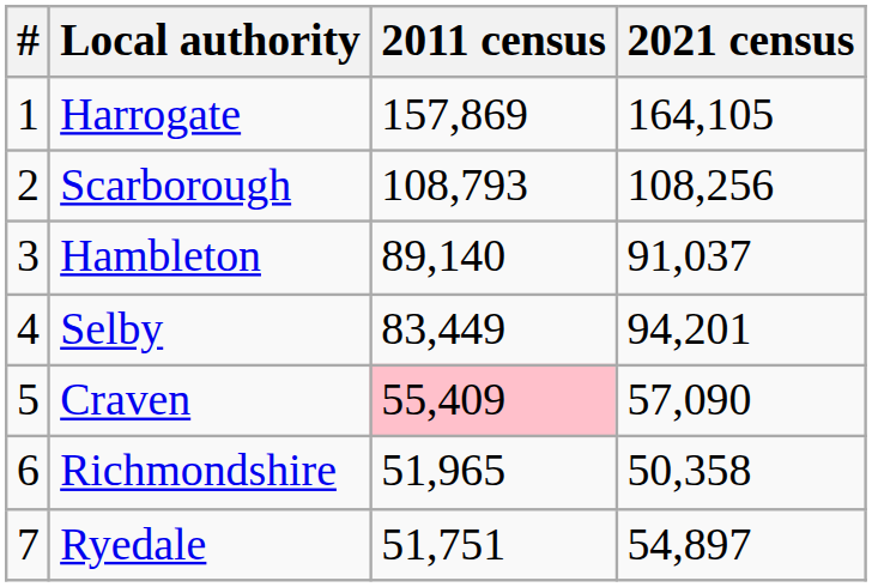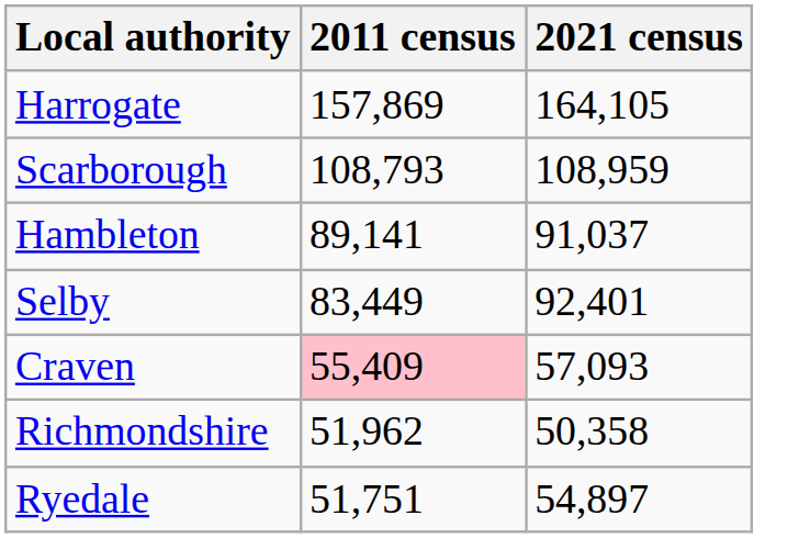- column: # | 1 | 2 | 3 | 4 | 5 | 6 | 7
Scarborough | 2021 census: 108,256 -> 108,959
Hambleton | 2011 census: 89,140 -> 89,141
Selby | 2021 census: 94,201 -> 92,401
Craven | 2021 census: 57,090 -> 57,093
Richmondshire | 2011 census: 51,965 -> 51,962
